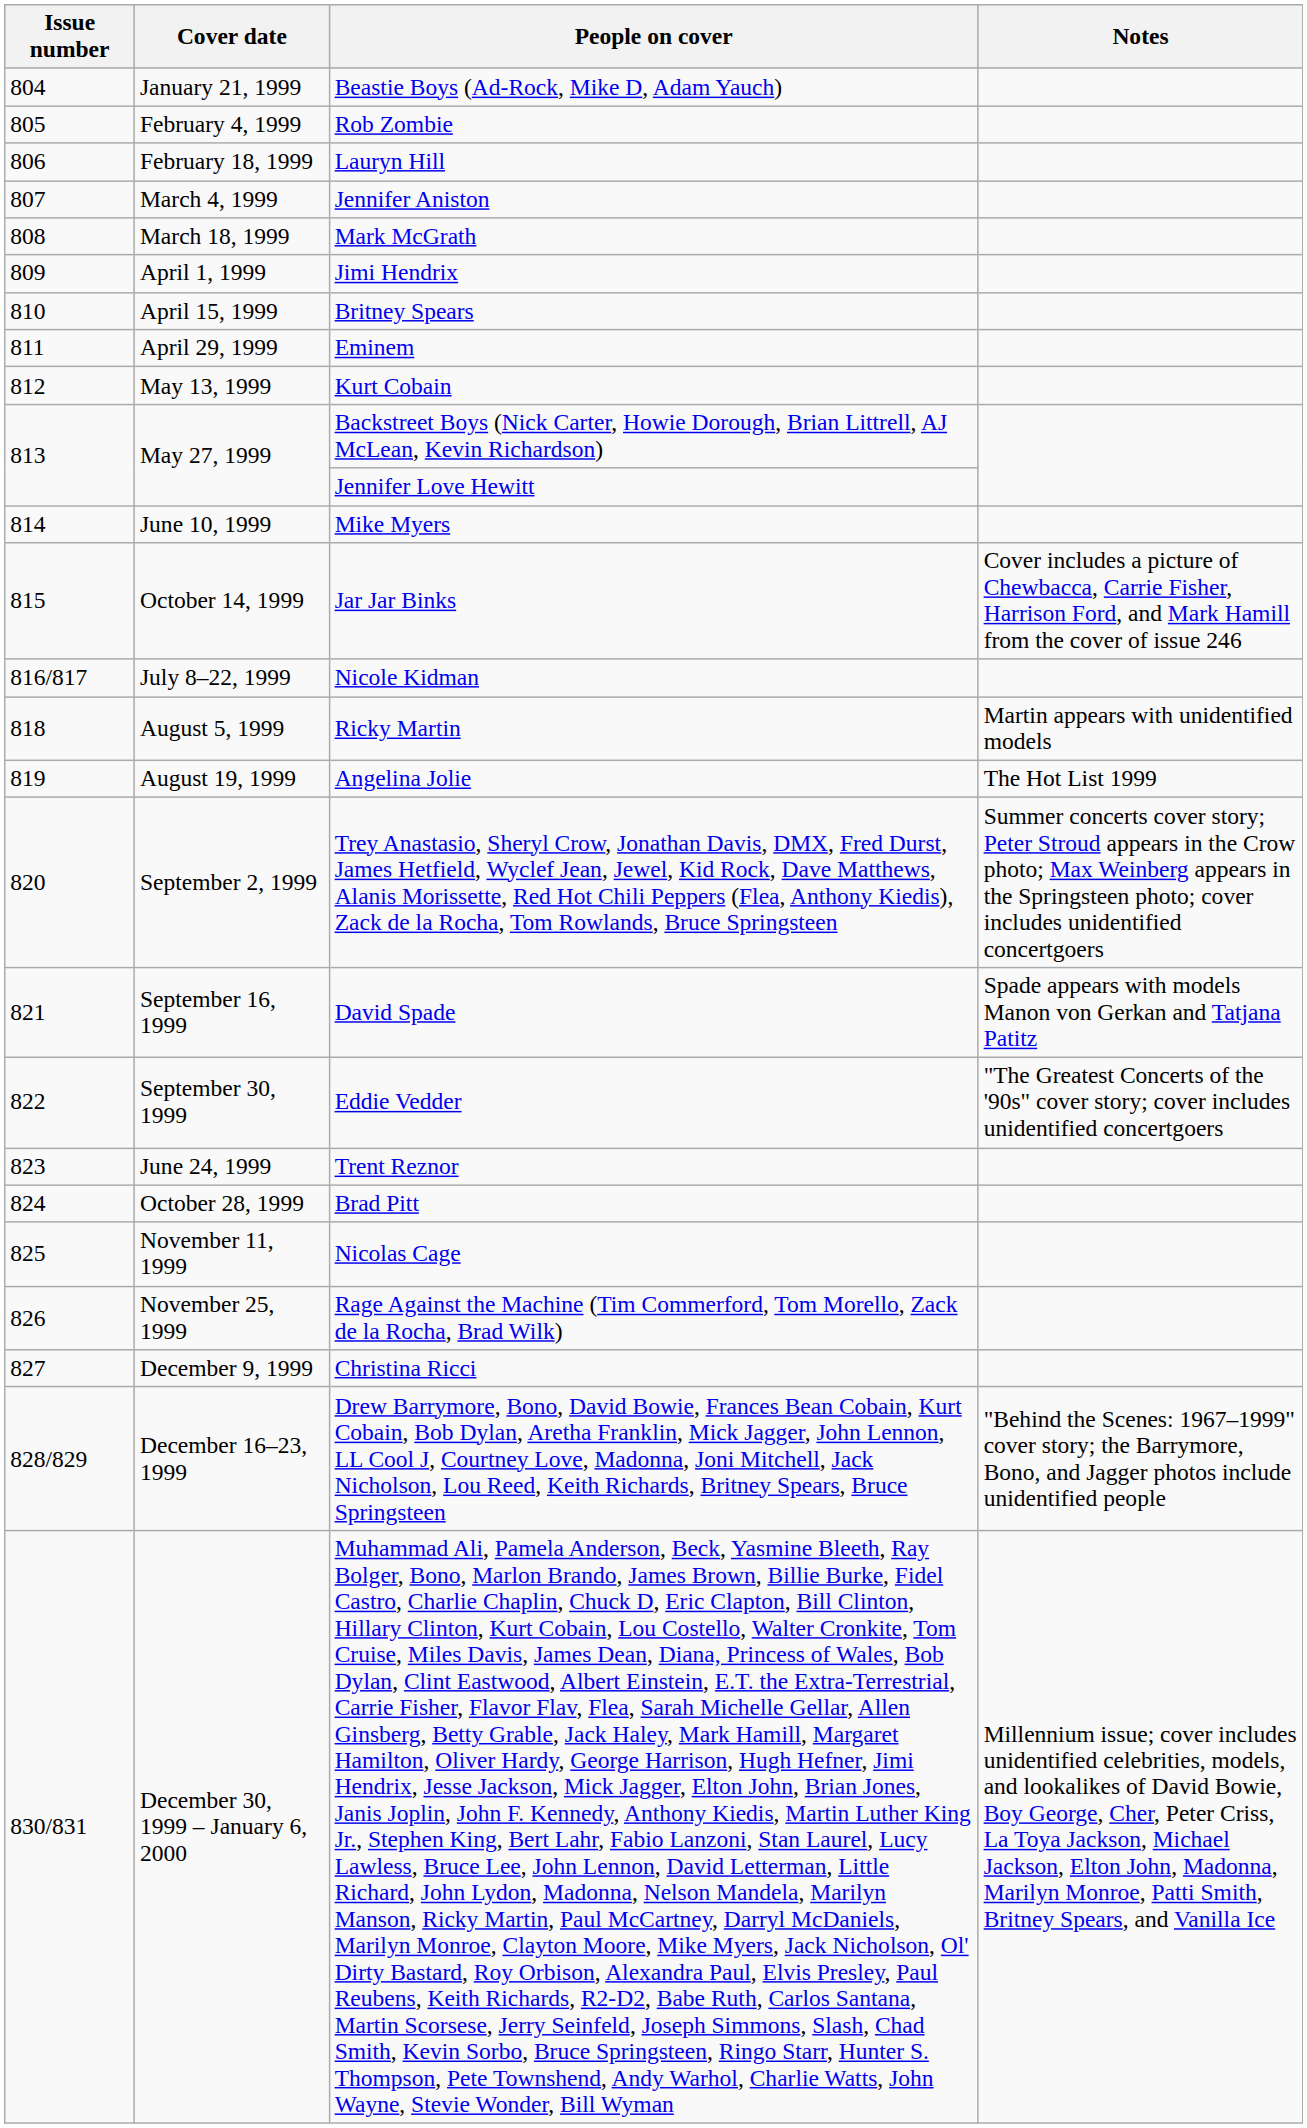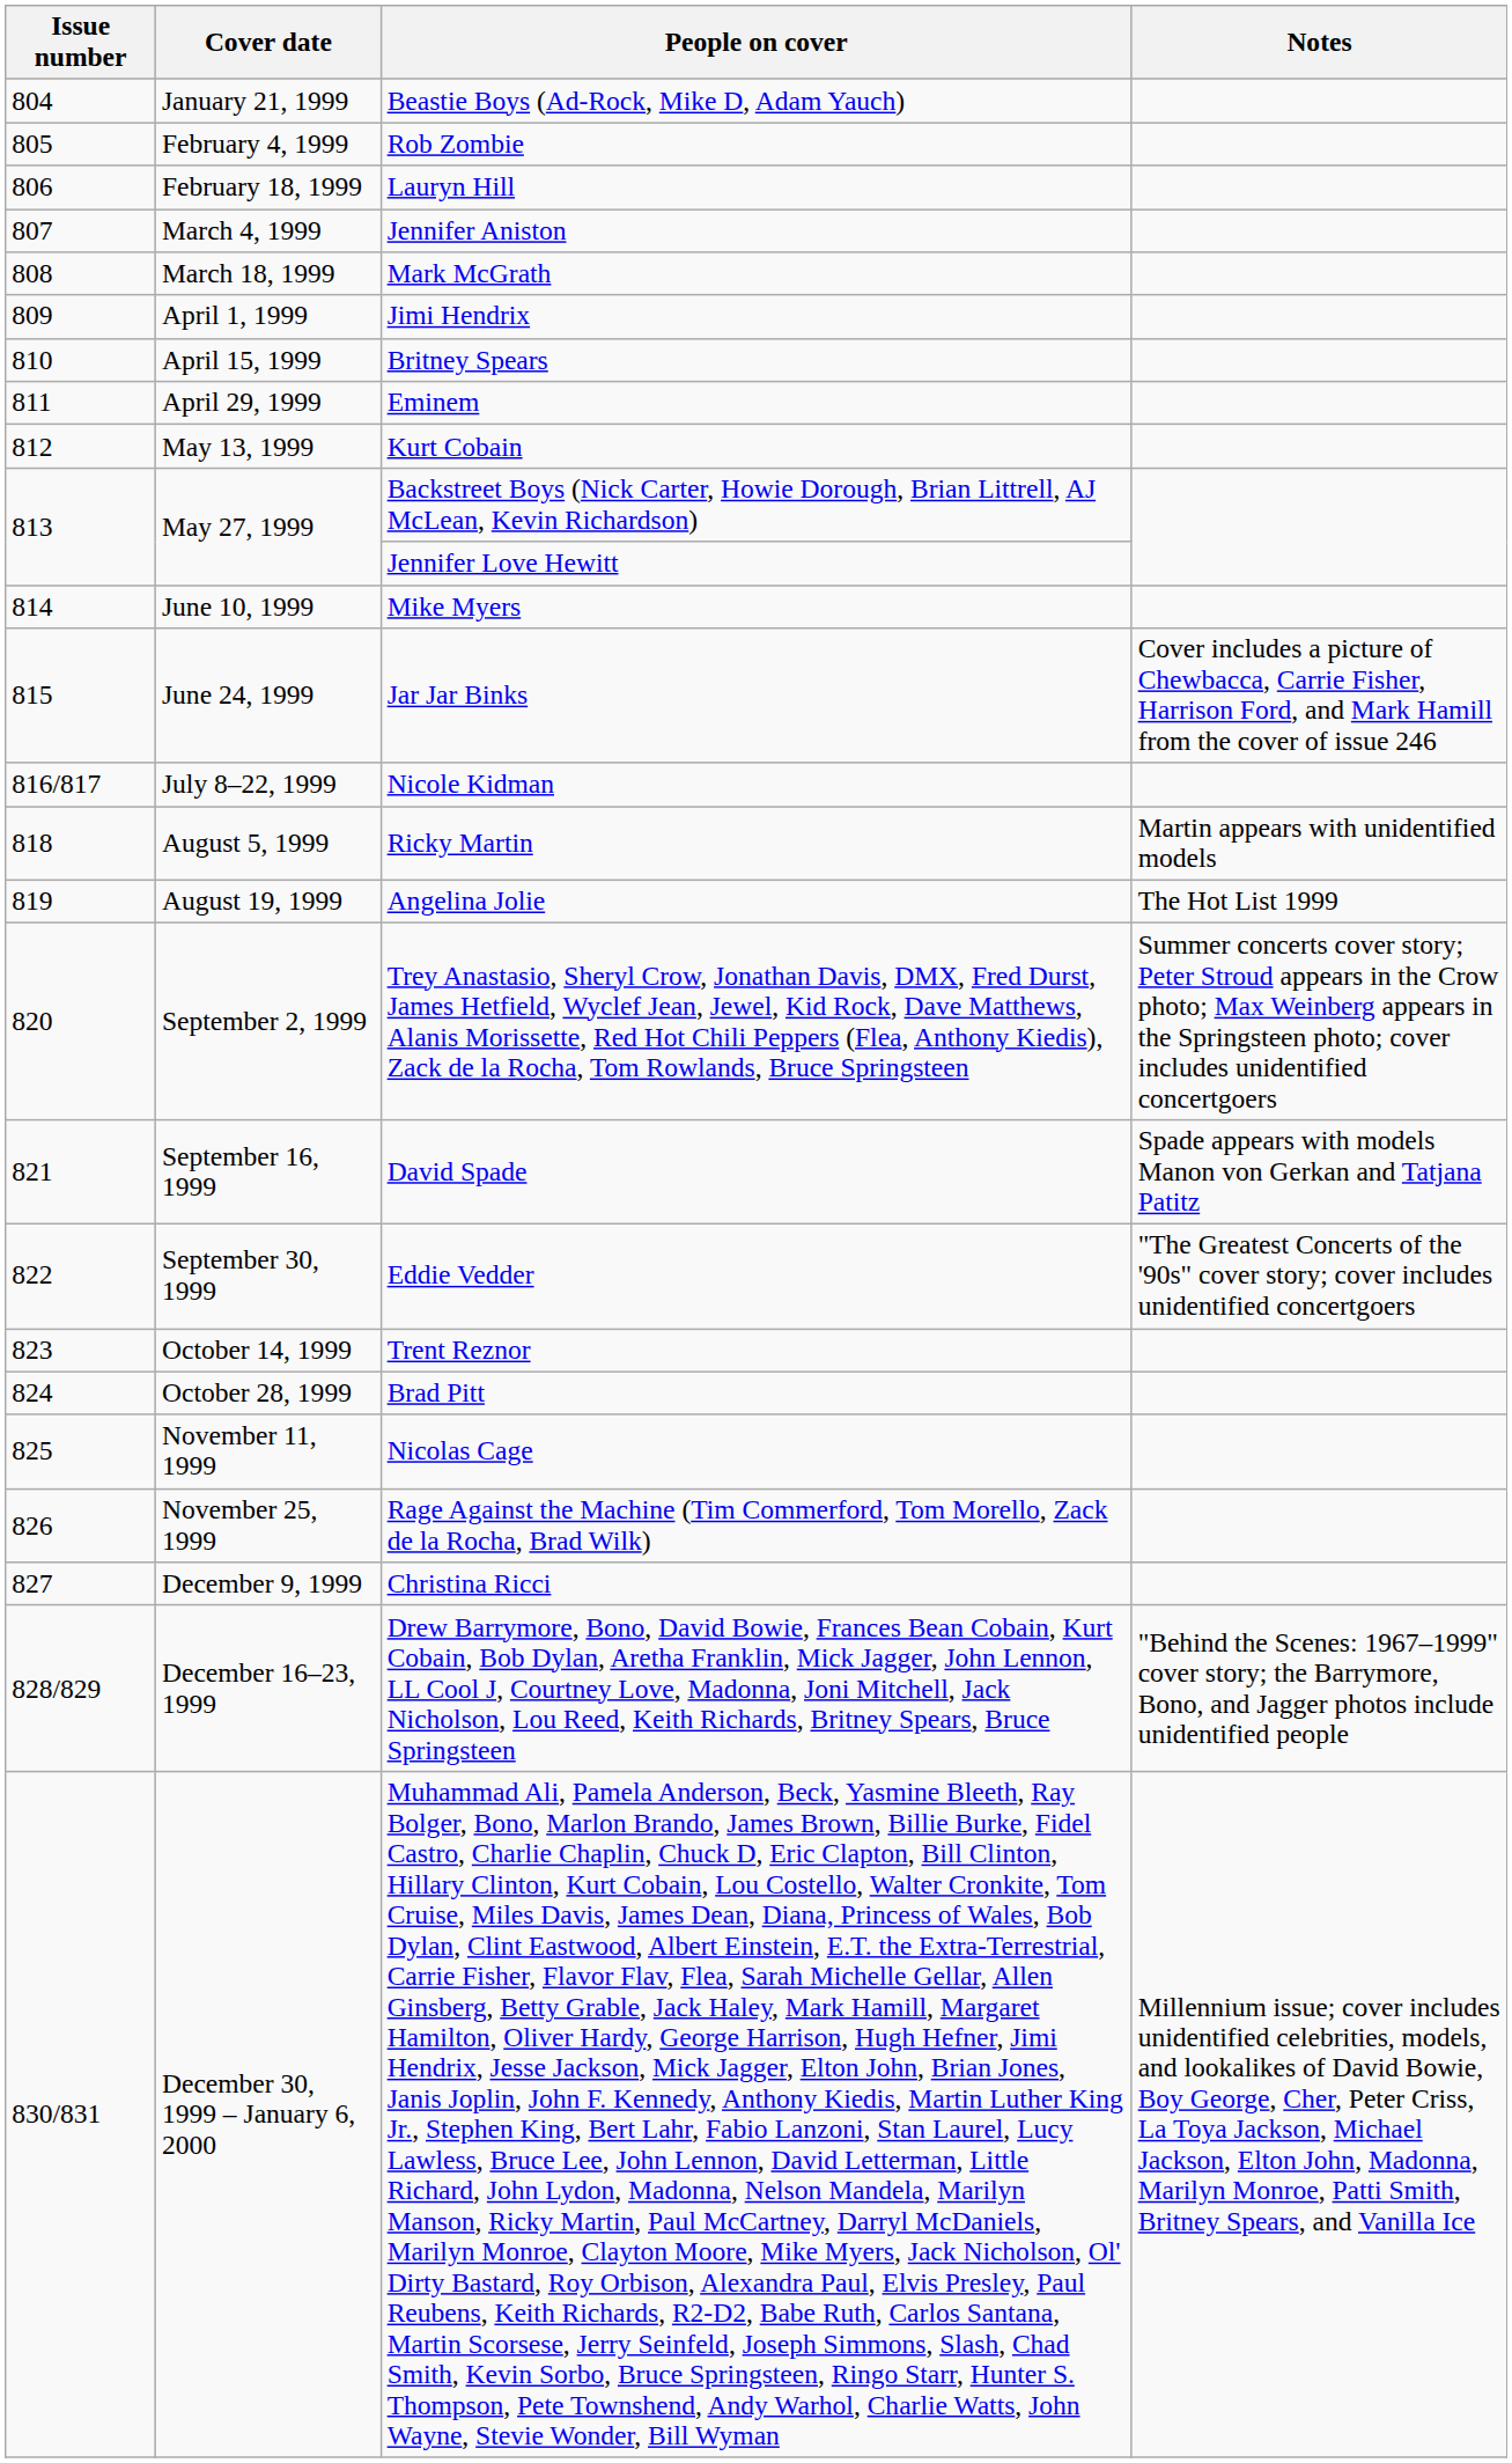Jar Jar Binks | Cover date: October 14, 1999 -> June 24, 1999
Trent Reznor | Cover date: June 24, 1999 -> October 14, 1999
